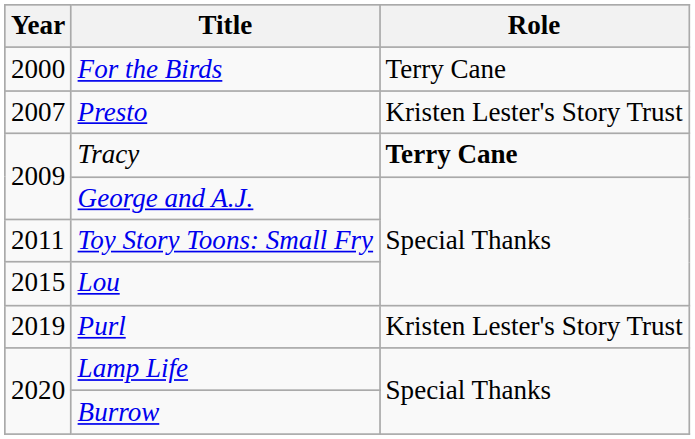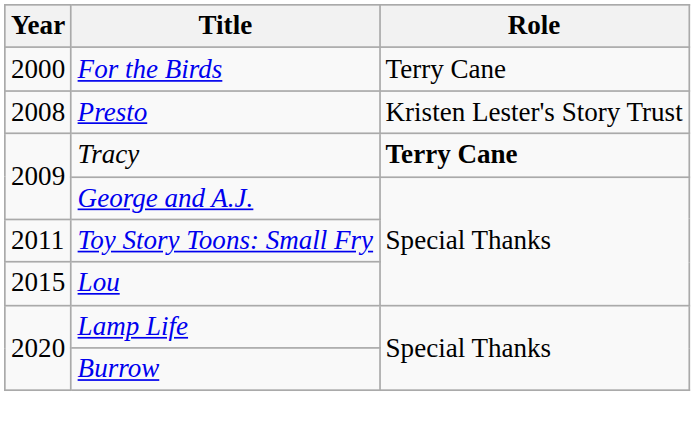Presto | Year: 2007 -> 2008
- row: 2019 | Purl | Kristen Lester's Story Trust
